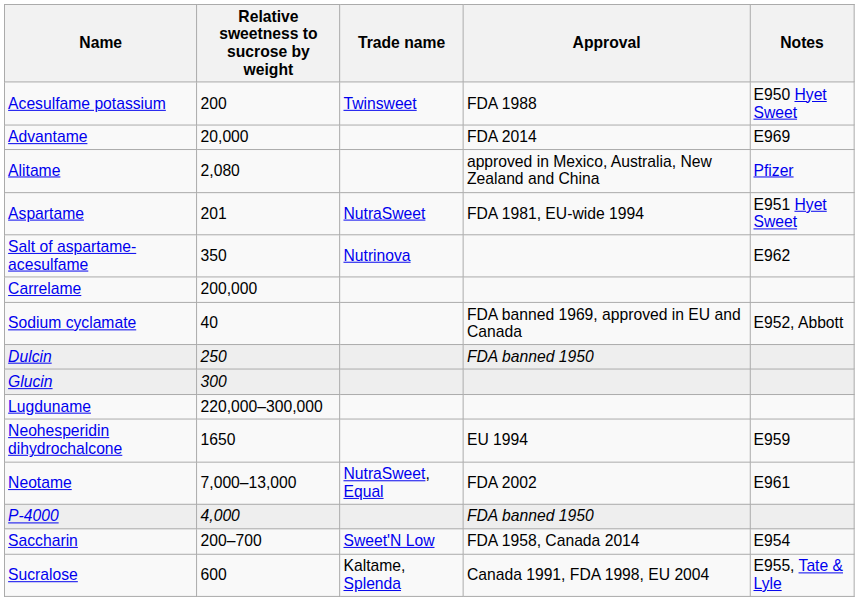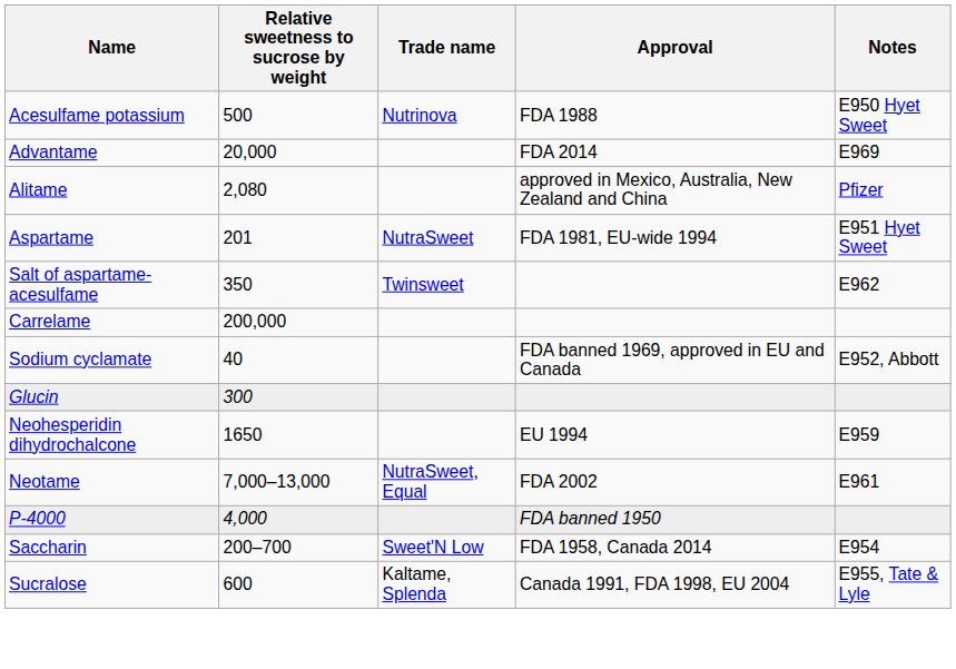Acesulfame potassium | Relative sweetness to sucrose by weight: 200 -> 500
Acesulfame potassium | Trade name: Twinsweet -> Nutrinova
Salt of aspartame-acesulfame | Trade name: Nutrinova -> Twinsweet
- row: Dulcin | 250 | FDA banned 1950
- row: Lugduname | 220,000–300,000
